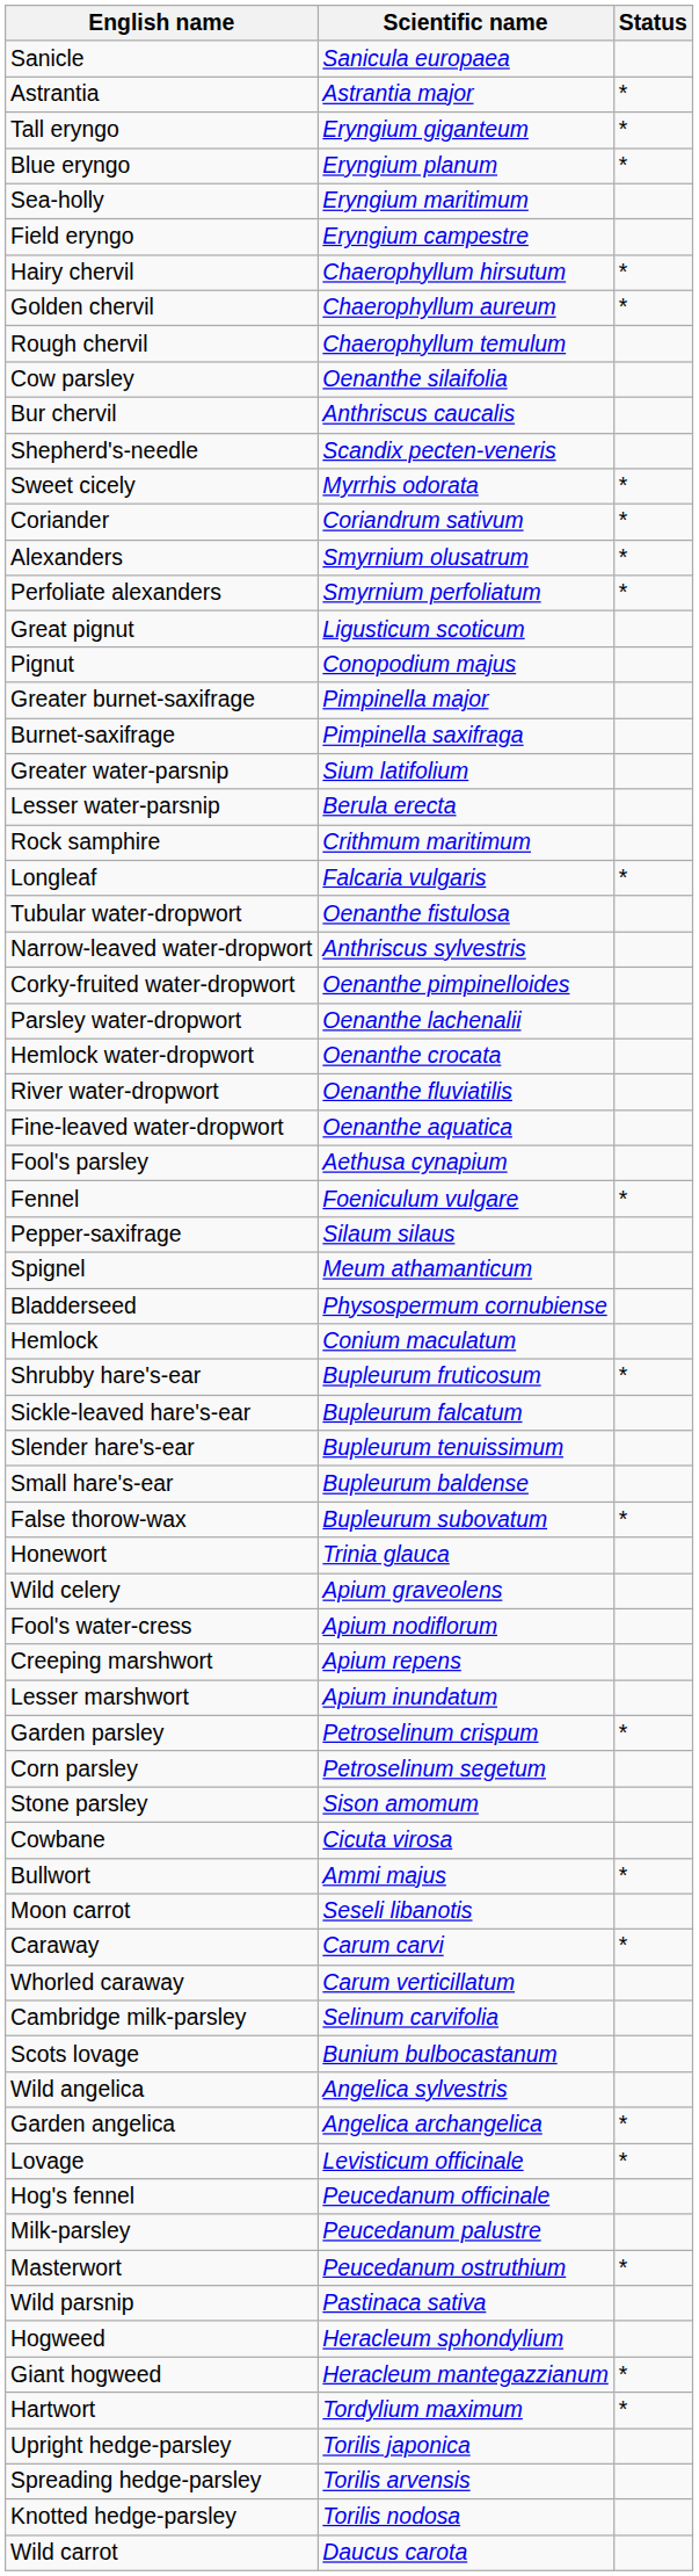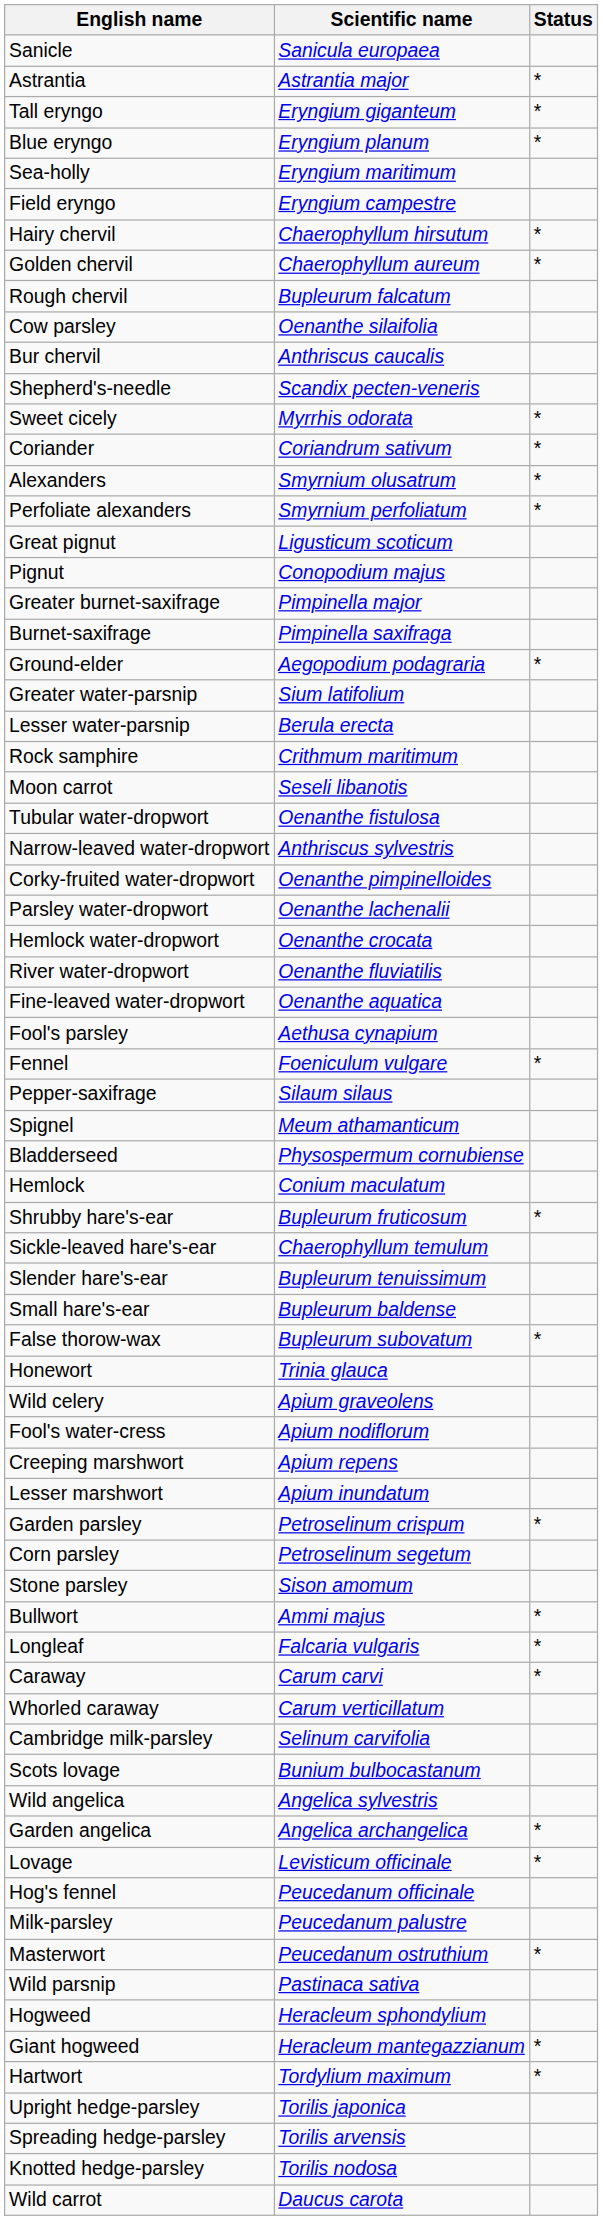Rough chervil | Scientific name: Chaerophyllum temulum -> Bupleurum falcatum
+ row: Ground-elder | Aegopodium podagraria | *
rows swapped: Moon carrot <-> Longleaf
Sickle-leaved hare's-ear | Scientific name: Bupleurum falcatum -> Chaerophyllum temulum
- row: Cowbane | Cicuta virosa
